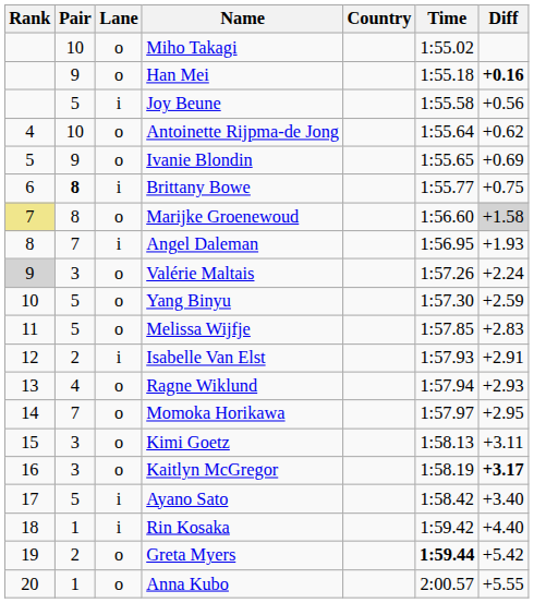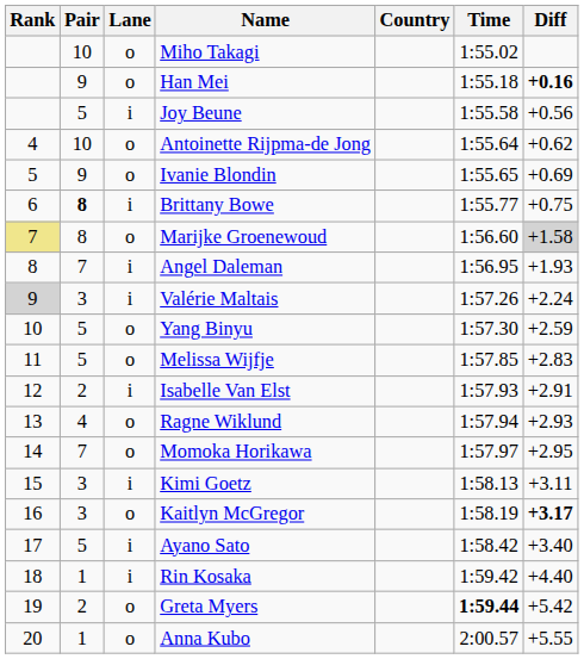Valérie Maltais | Lane: o -> i
Kimi Goetz | Lane: o -> i
